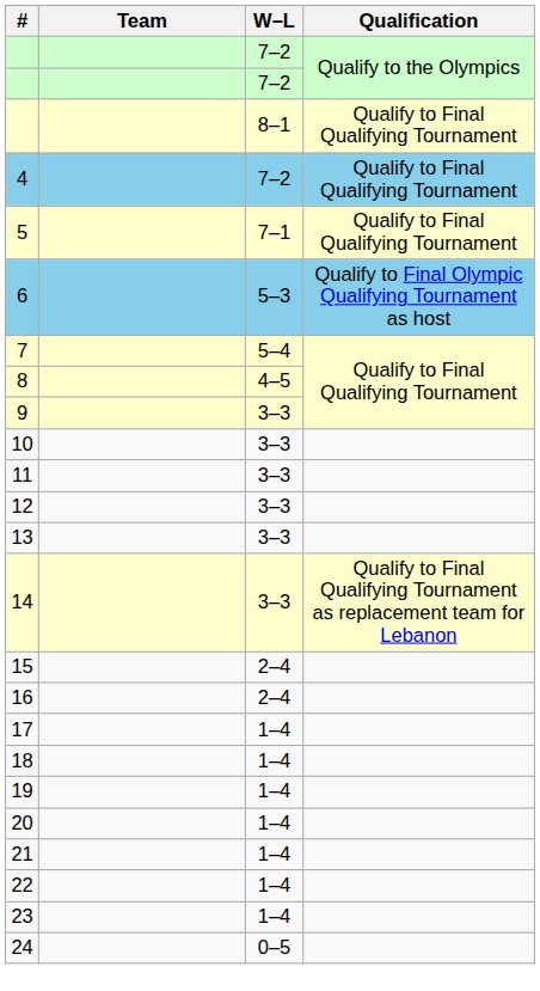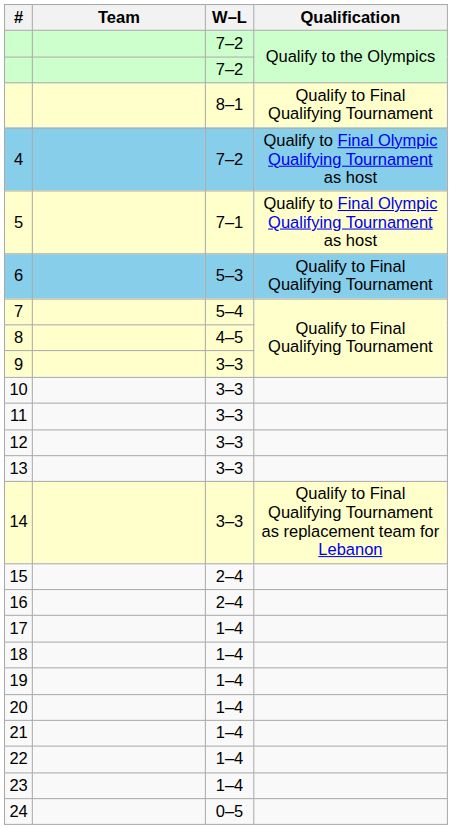4 | Qualification: Qualify to Final Qualifying Tournament -> Qualify to Final Olympic Qualifying Tournament as host
5 | Qualification: Qualify to Final Qualifying Tournament -> Qualify to Final Olympic Qualifying Tournament as host
6 | Qualification: Qualify to Final Olympic Qualifying Tournament as host -> Qualify to Final Qualifying Tournament
